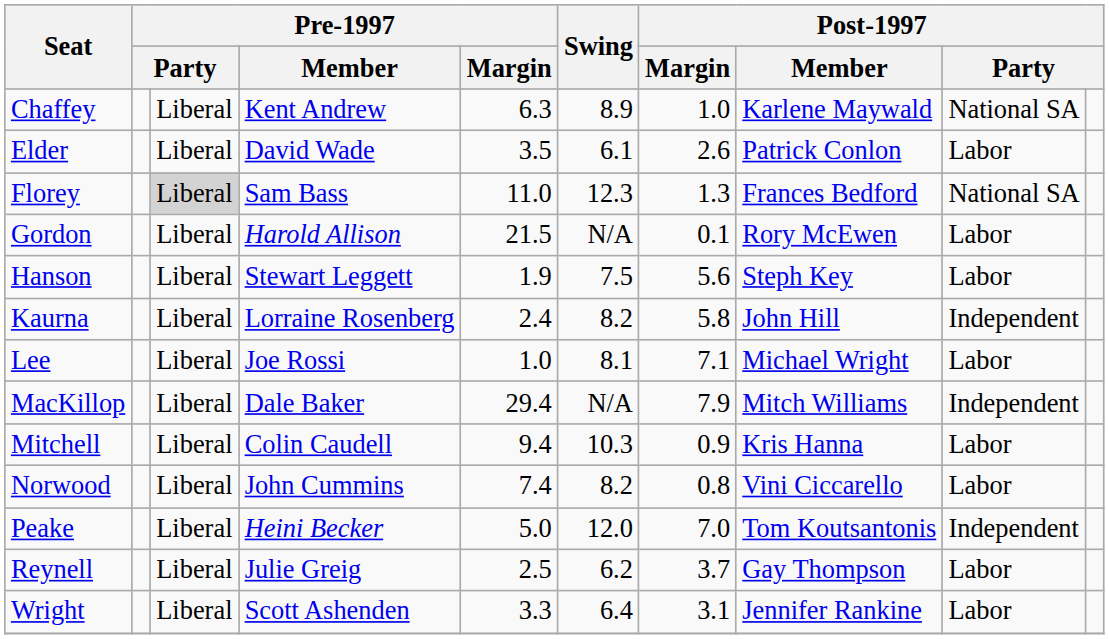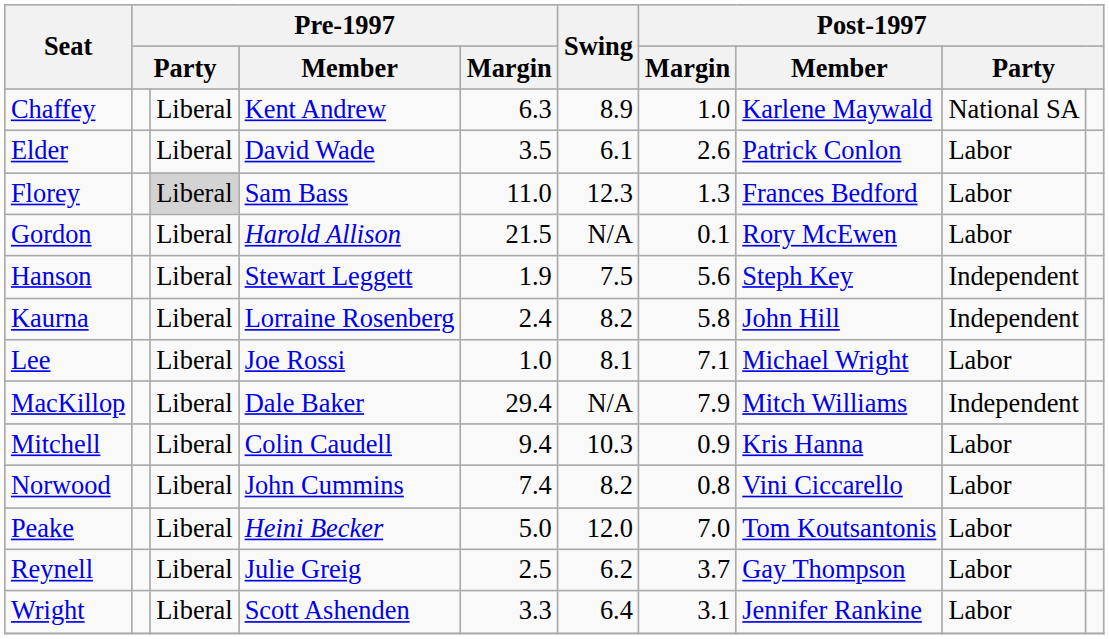Florey | column 9: National SA -> Labor
Hanson | column 9: Labor -> Independent
Peake | column 9: Independent -> Labor
